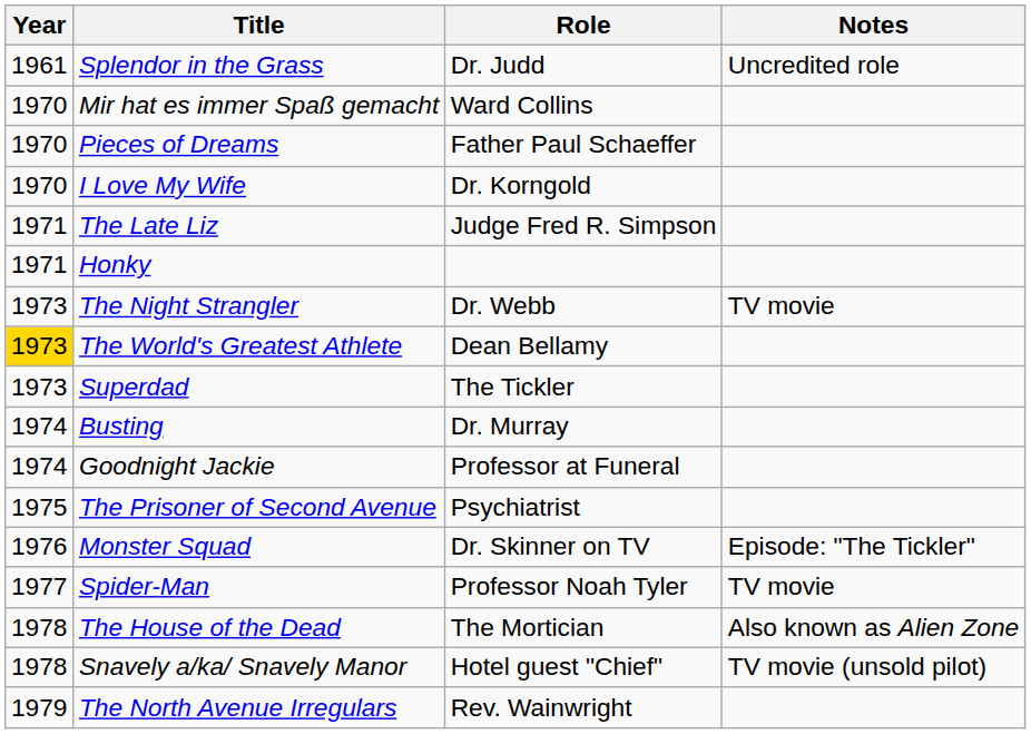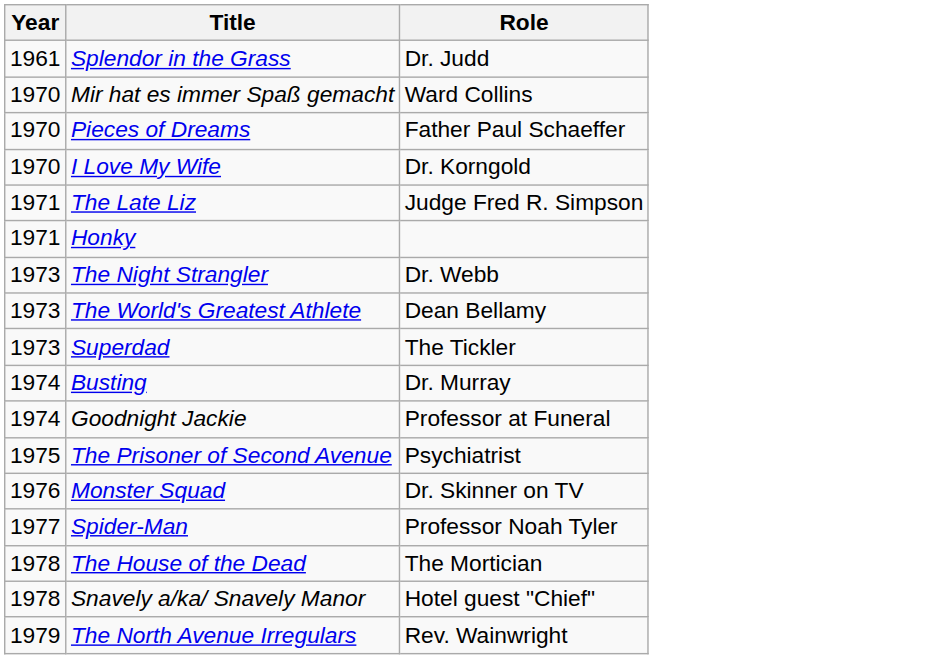- column: Notes | Uncredited role | TV movie | Episode: "The Tickler" | TV movie | Also known as Alien Zone | TV movie (unsold pilot)
The World's Greatest Athlete | Year: gold background -> no background
